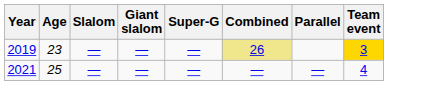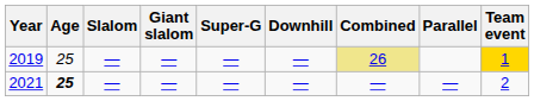+ column: Downhill | — | —
2019 | Age: 23 -> 25
2019 | Team event: 3 -> 1
2021 | Age: normal -> bold
2021 | Team event: 4 -> 2
